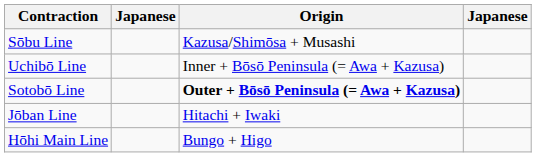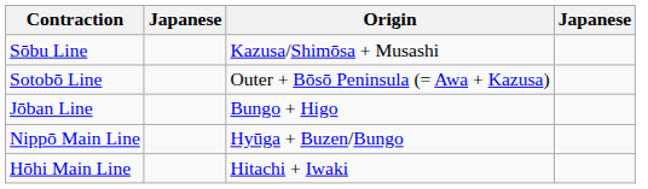- row: Uchibō Line | Inner + Bōsō Peninsula (= Awa + Kazusa)
Sotobō Line | Origin: bold -> normal
Jōban Line | Origin: Hitachi + Iwaki -> Bungo + Higo
+ row: Nippō Main Line | Hyūga + Buzen/Bungo
Hōhi Main Line | Origin: Bungo + Higo -> Hitachi + Iwaki
